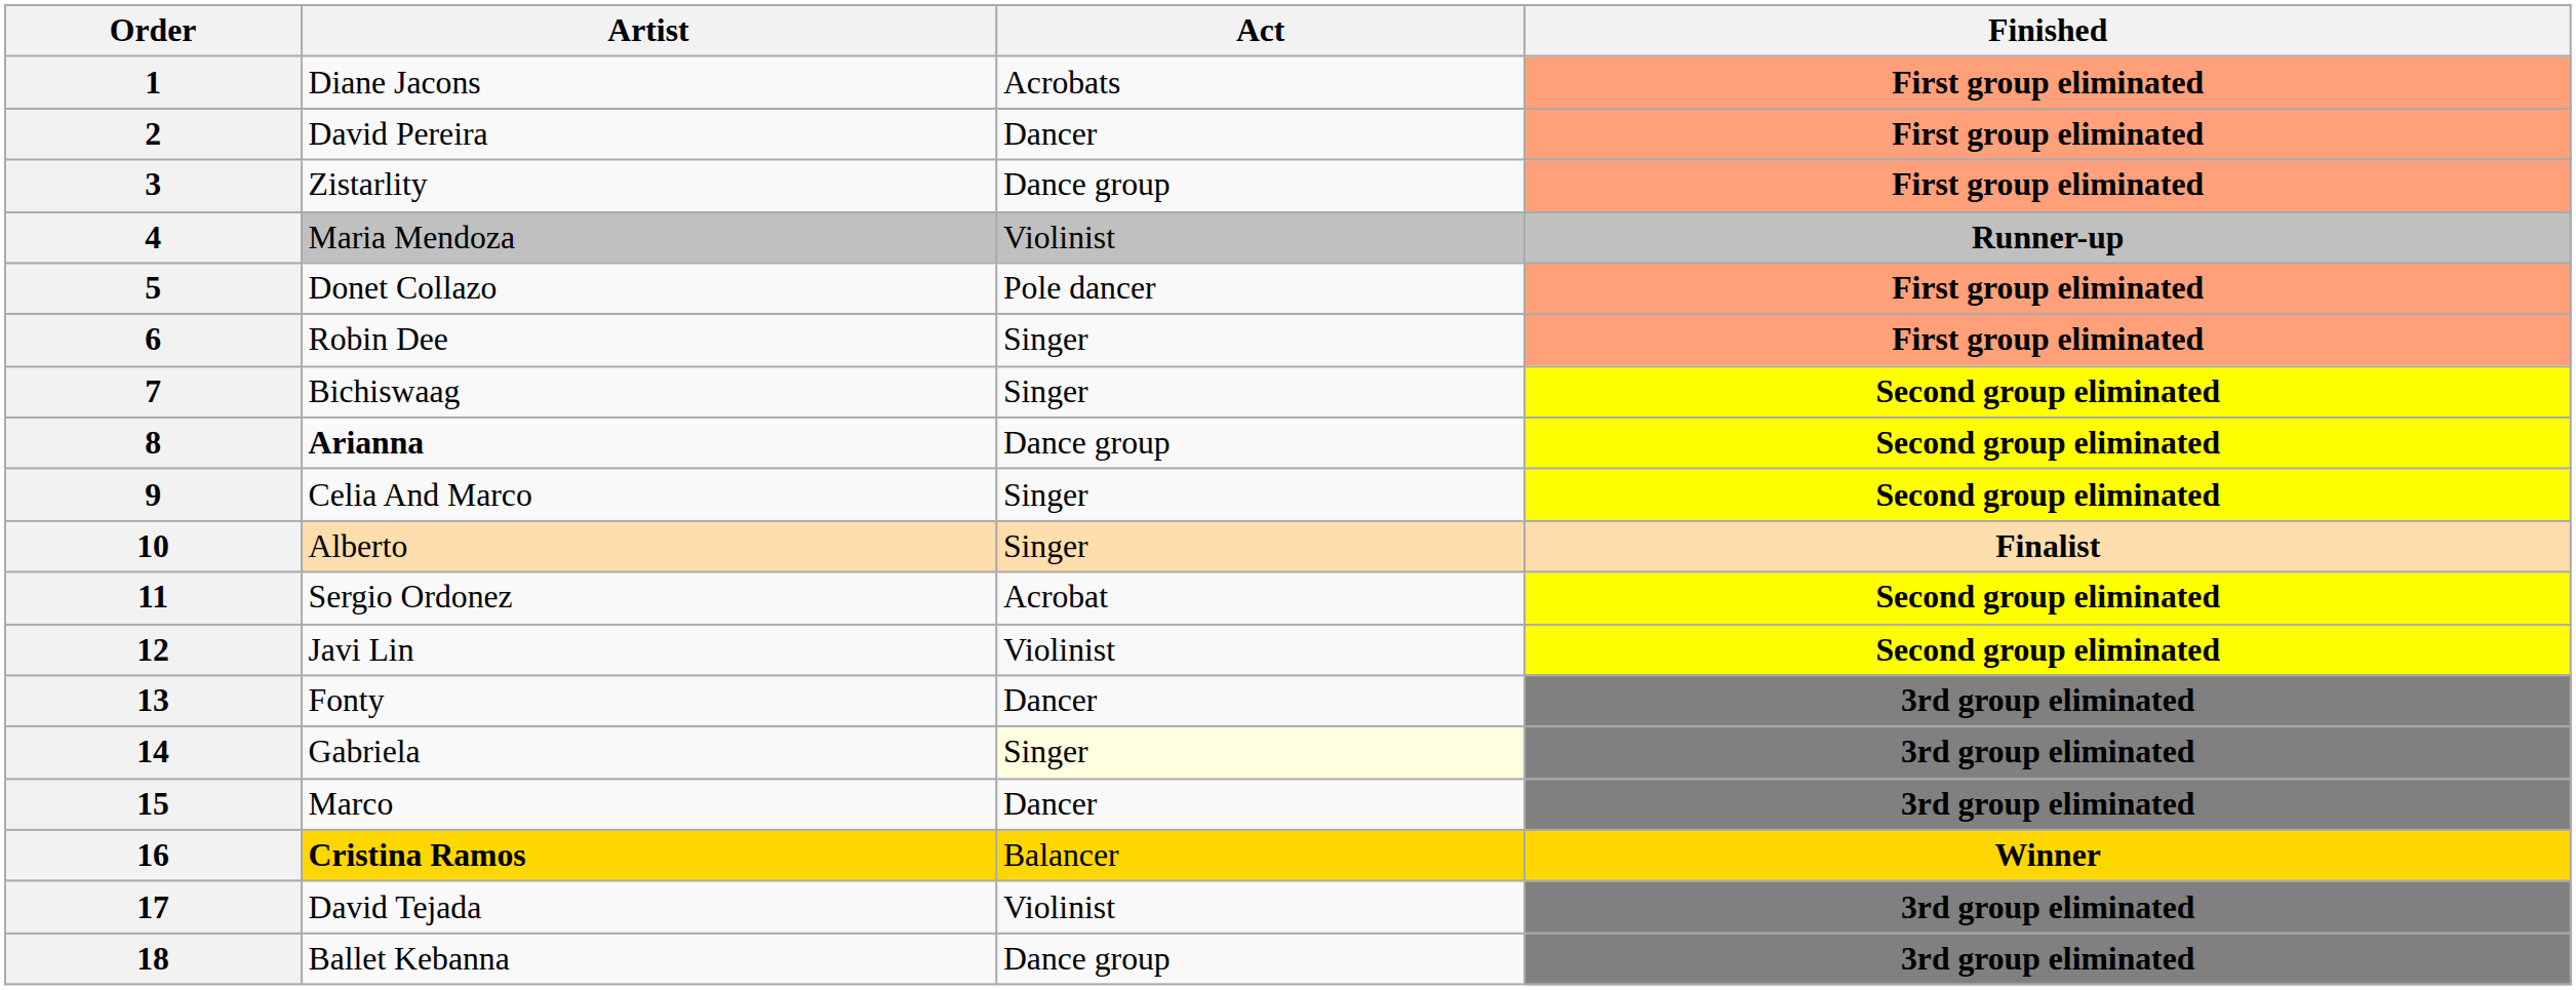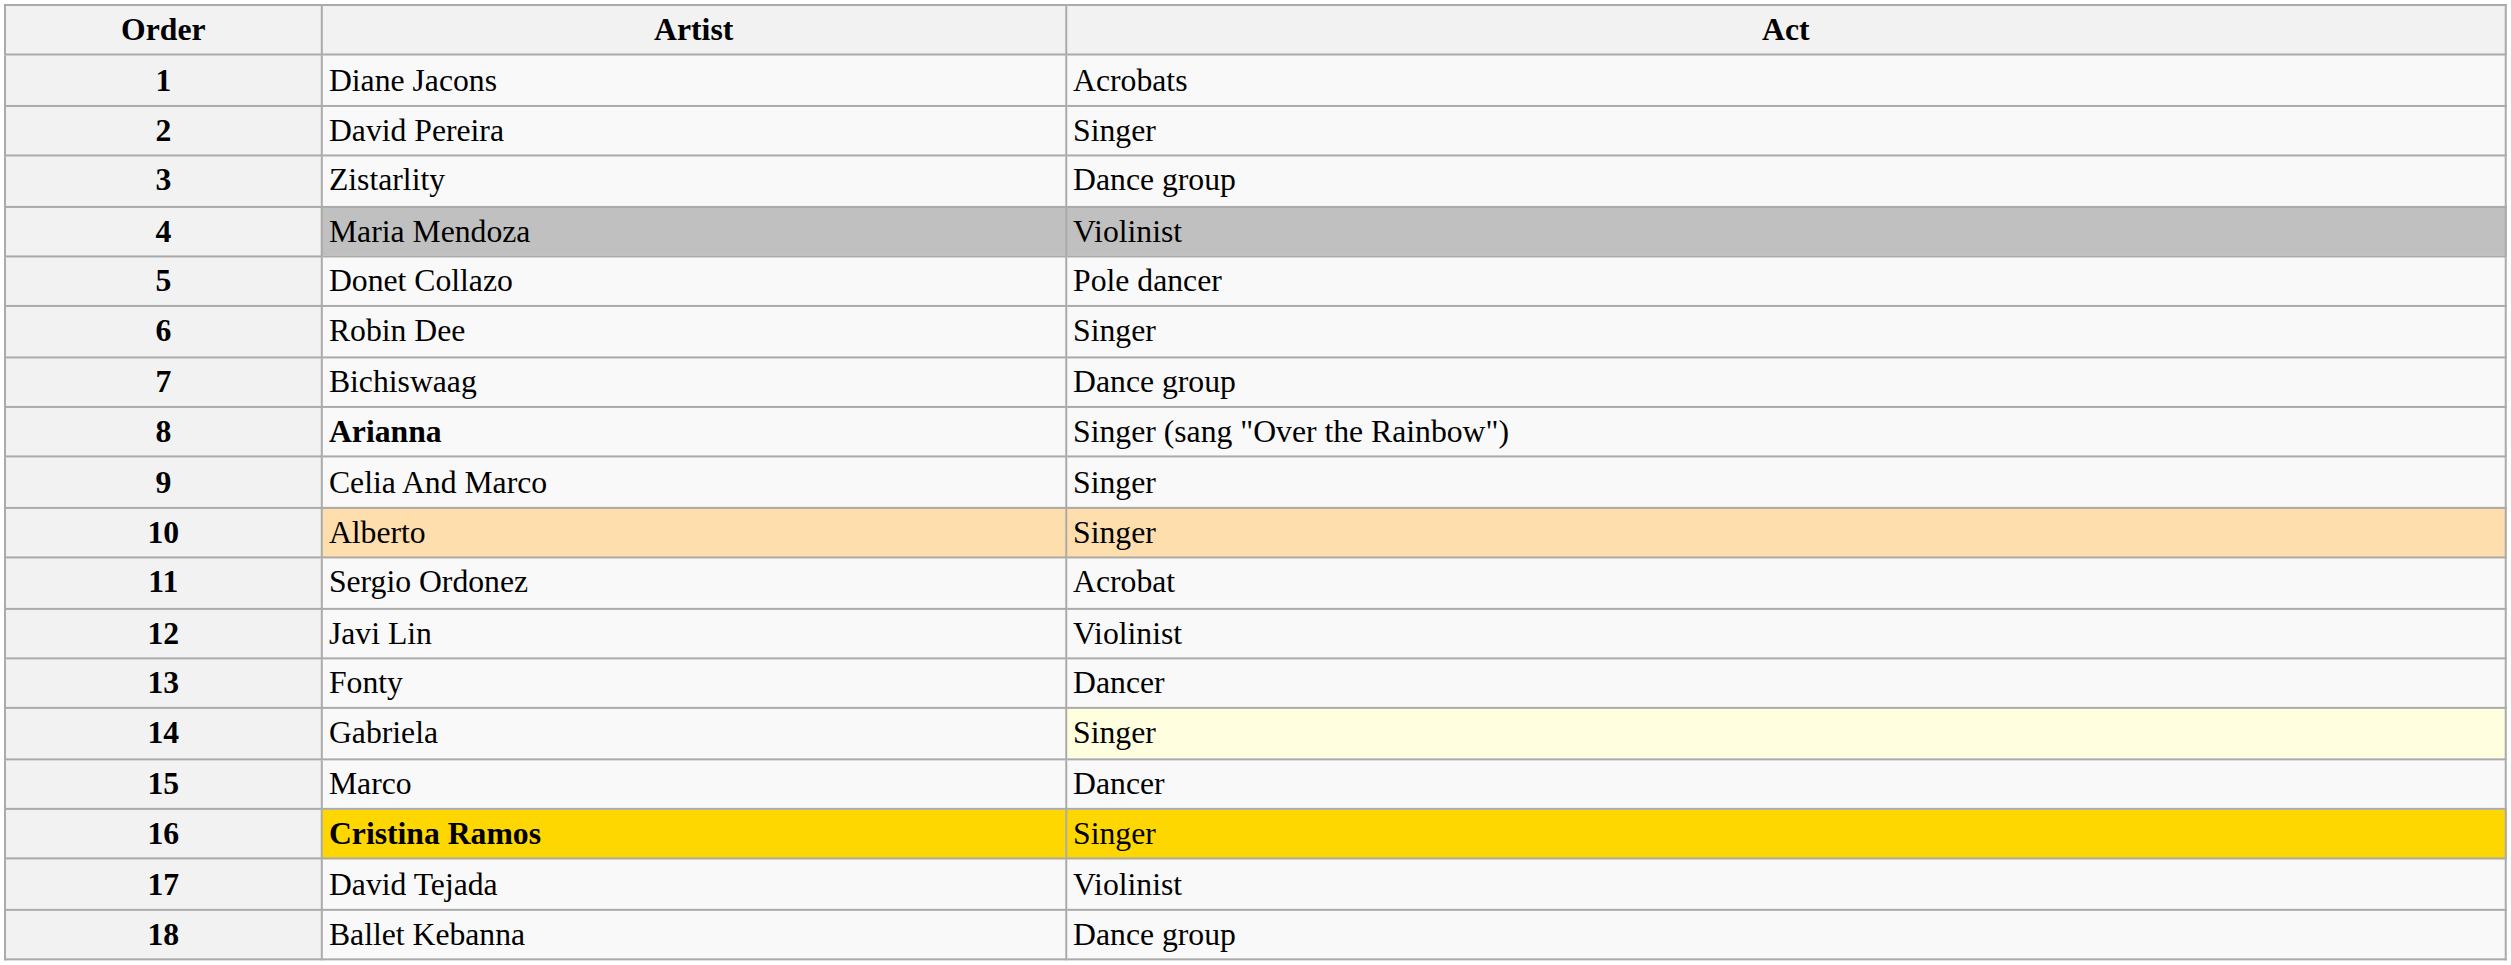- column: Finished | First group eliminated | First group eliminated | First group eliminated | Runner-up | First group eliminated | First group eliminated | Second group eliminated | Second group eliminated | Second group eliminated | Finalist | Second group eliminated | Second group eliminated | 3rd group eliminated | 3rd group eliminated | 3rd group eliminated | Winner | 3rd group eliminated | 3rd group eliminated
2 | Act: Dancer -> Singer
7 | Act: Singer -> Dance group
8 | Act: Dance group -> Singer (sang "Over the Rainbow")
16 | Act: Balancer -> Singer
